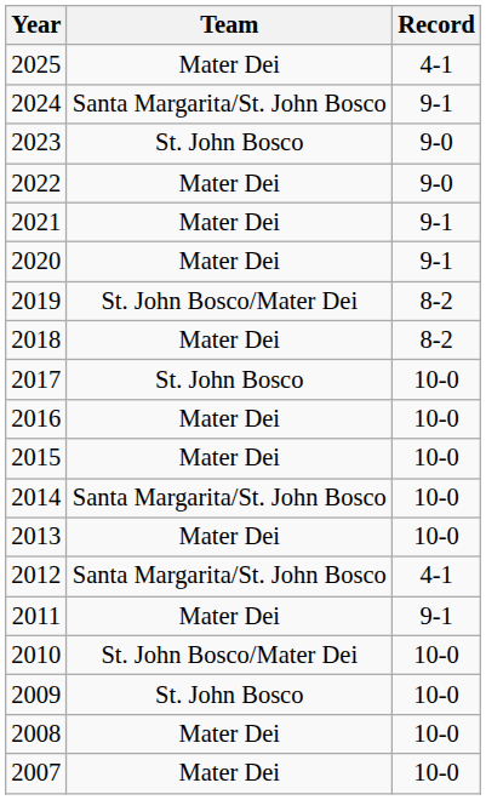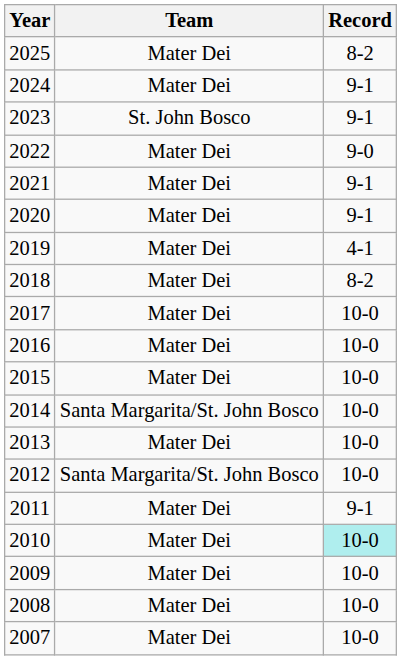2025 | Record: 4-1 -> 8-2
2024 | Team: Santa Margarita/St. John Bosco -> Mater Dei
2023 | Record: 9-0 -> 9-1
2019 | Team: St. John Bosco/Mater Dei -> Mater Dei
2019 | Record: 8-2 -> 4-1
2017 | Team: St. John Bosco -> Mater Dei
2012 | Record: 4-1 -> 10-0
2010 | Team: St. John Bosco/Mater Dei -> Mater Dei
2010 | Record: no background -> paleturquoise background
2009 | Team: St. John Bosco -> Mater Dei
